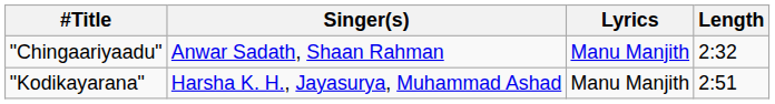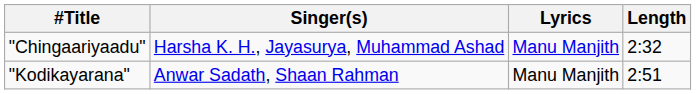"Chingaariyaadu" | Singer(s): Anwar Sadath, Shaan Rahman -> Harsha K. H., Jayasurya, Muhammad Ashad
"Kodikayarana" | Singer(s): Harsha K. H., Jayasurya, Muhammad Ashad -> Anwar Sadath, Shaan Rahman
